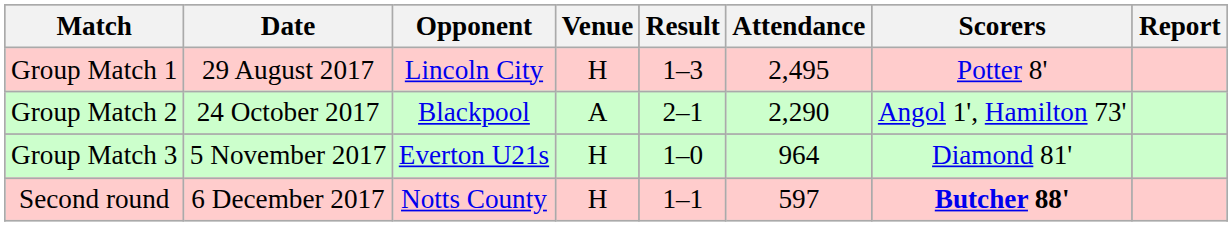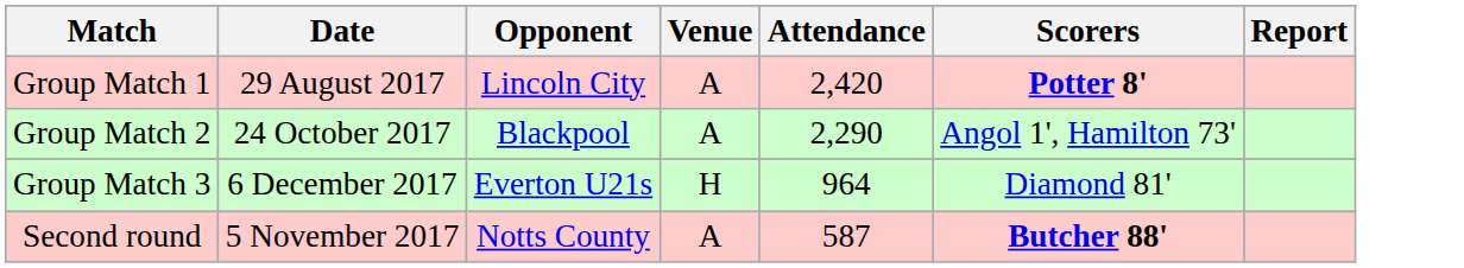- column: Result | 1–3 | 2–1 | 1–0 | 1–1
Group Match 1 | Venue: H -> A
Group Match 1 | Attendance: 2,495 -> 2,420
Group Match 1 | Scorers: normal -> bold
Group Match 3 | Date: 5 November 2017 -> 6 December 2017
Second round | Date: 6 December 2017 -> 5 November 2017
Second round | Venue: H -> A
Second round | Attendance: 597 -> 587
